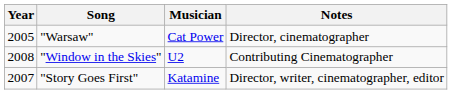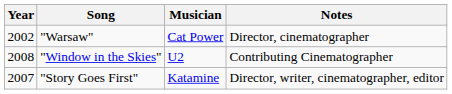"Warsaw" | Year: 2005 -> 2002
